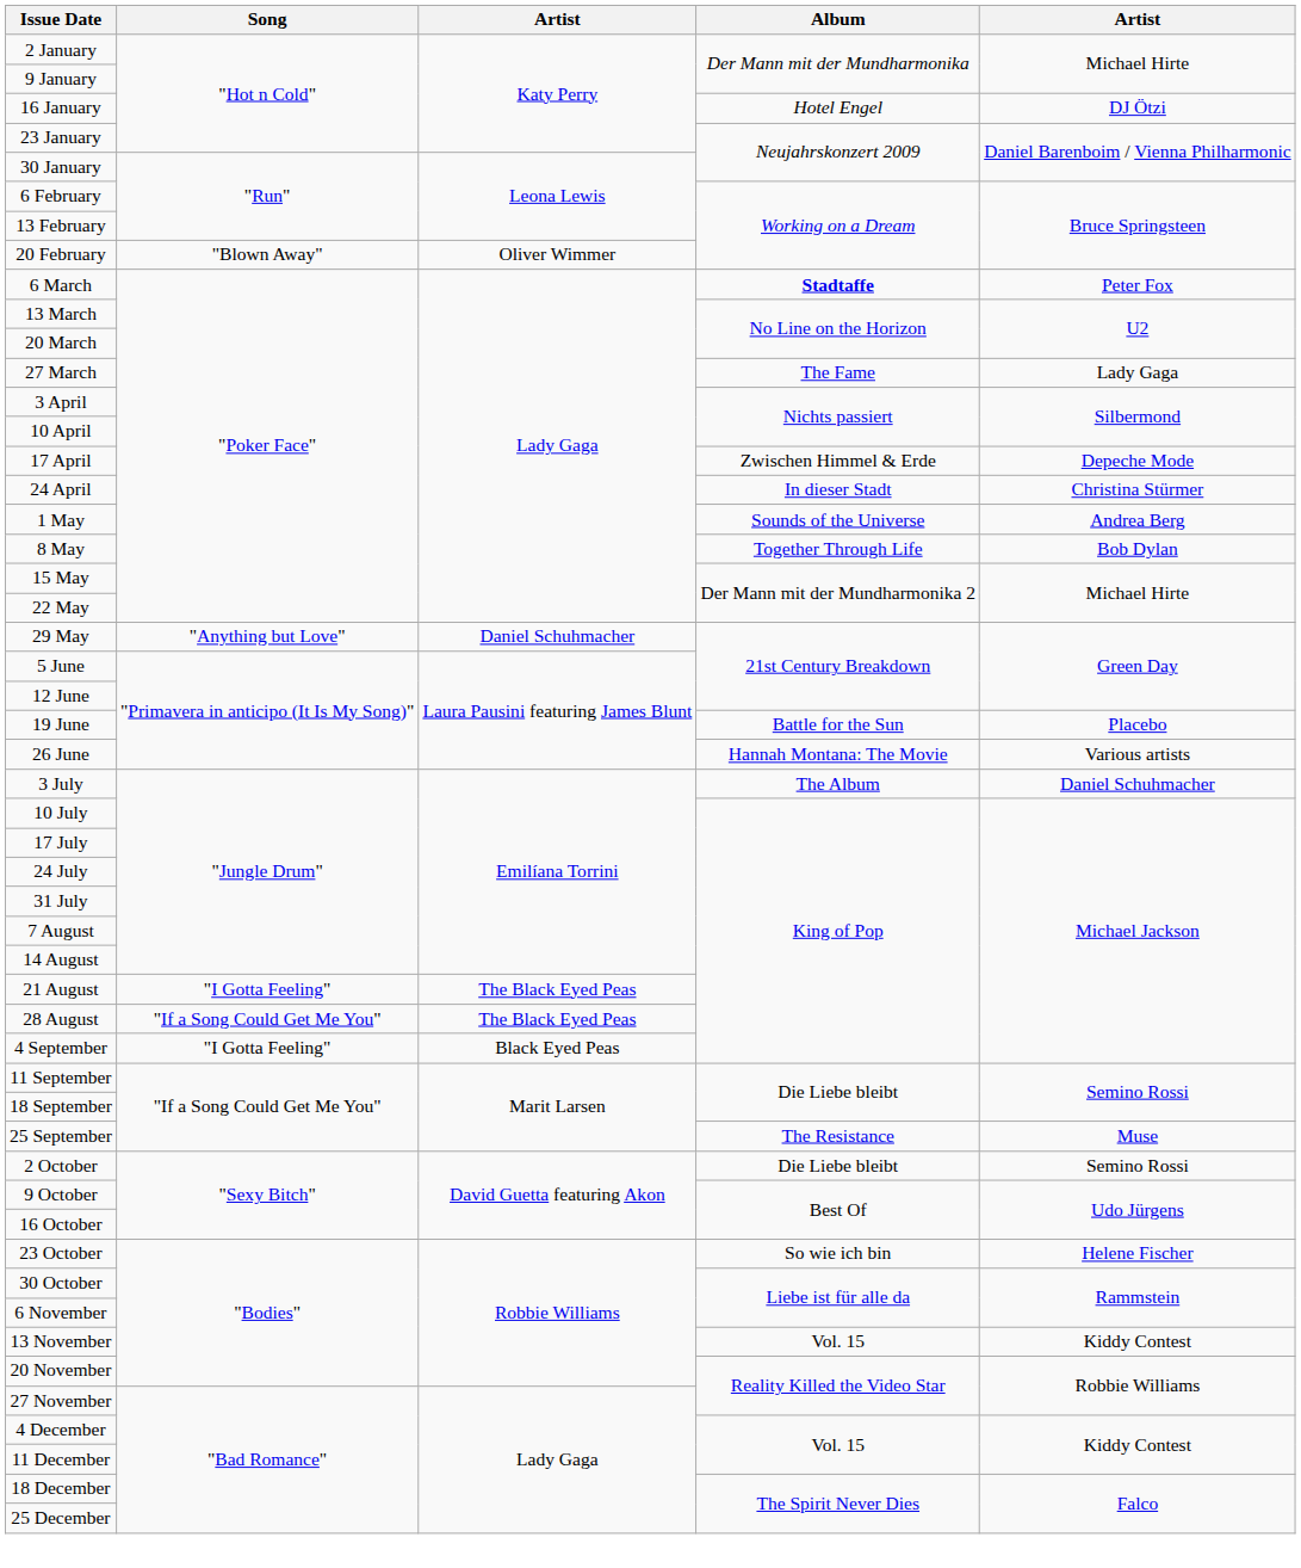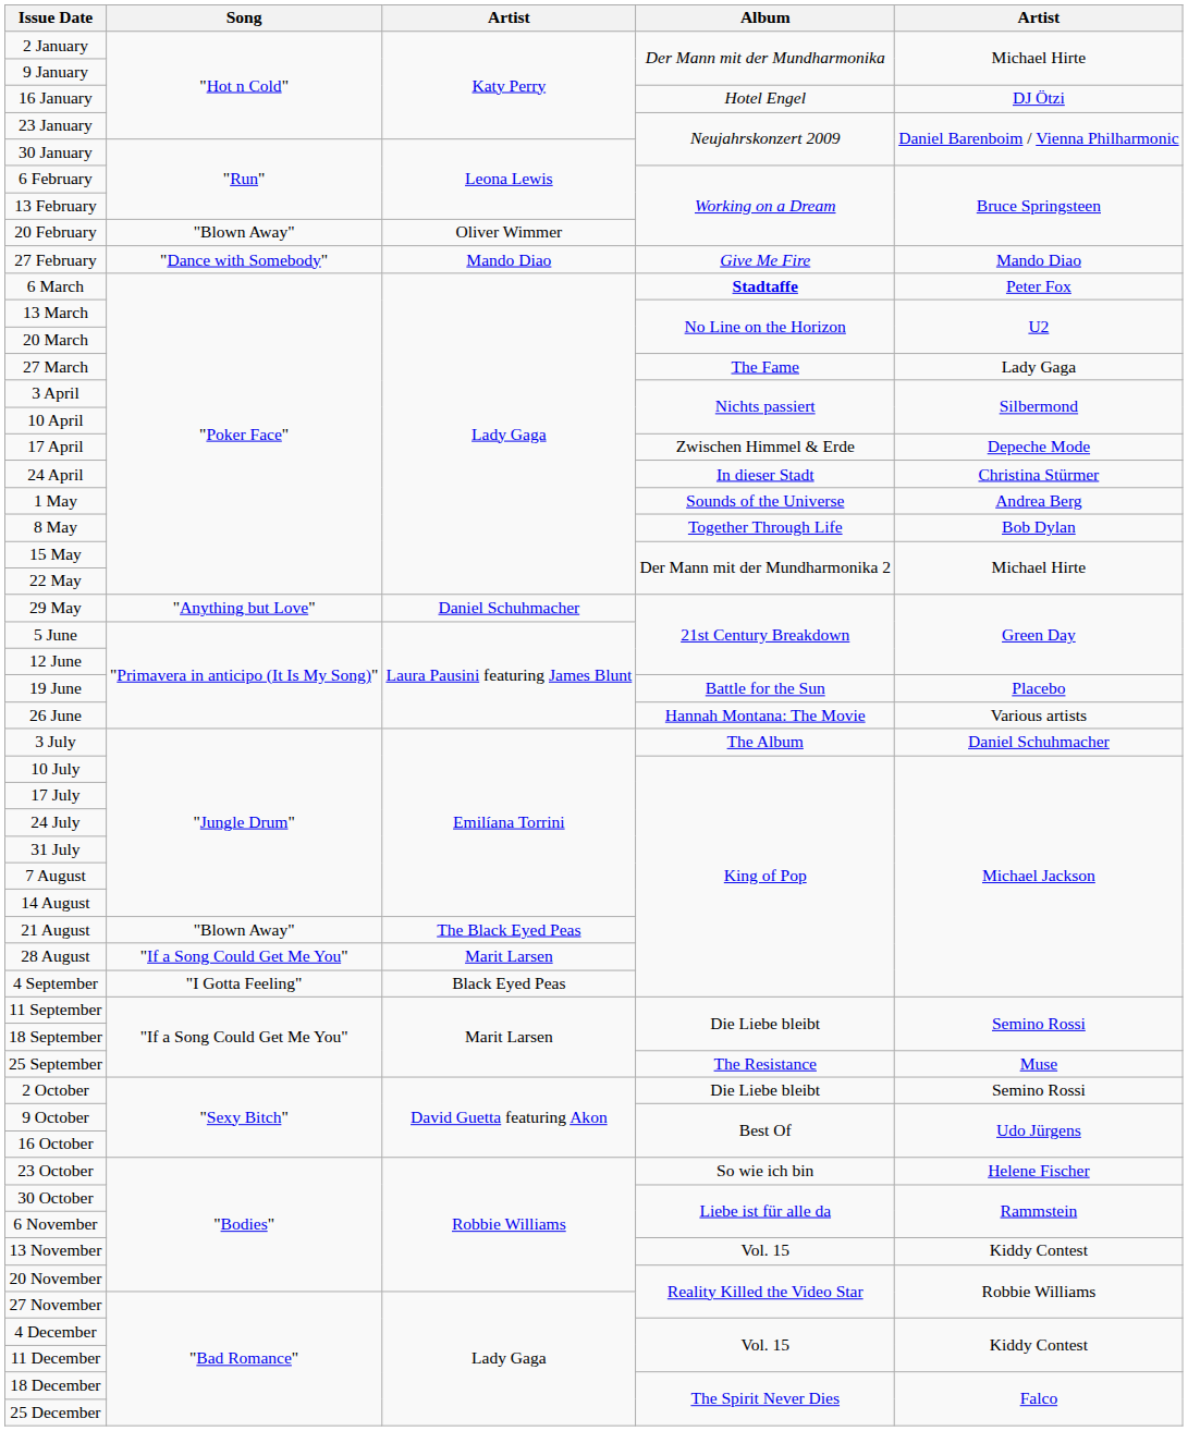+ row: 27 February | "Dance with Somebody" | Mando Diao | Give Me Fire | Mando Diao
21 August | Song: "I Gotta Feeling" -> "Blown Away"
28 August | column 3: The Black Eyed Peas -> Marit Larsen
